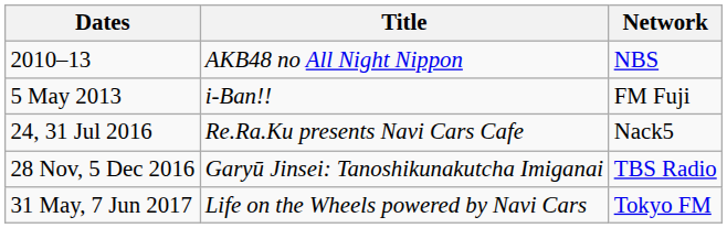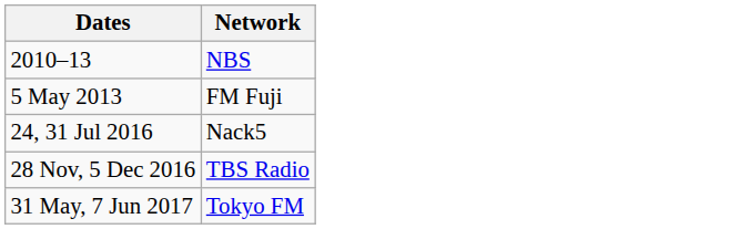- column: Title | AKB48 no All Night Nippon | i-Ban!! | Re.Ra.Ku presents Navi Cars Cafe | Garyū Jinsei: Tanoshikunakutcha Imiganai | Life on the Wheels powered by Navi Cars
